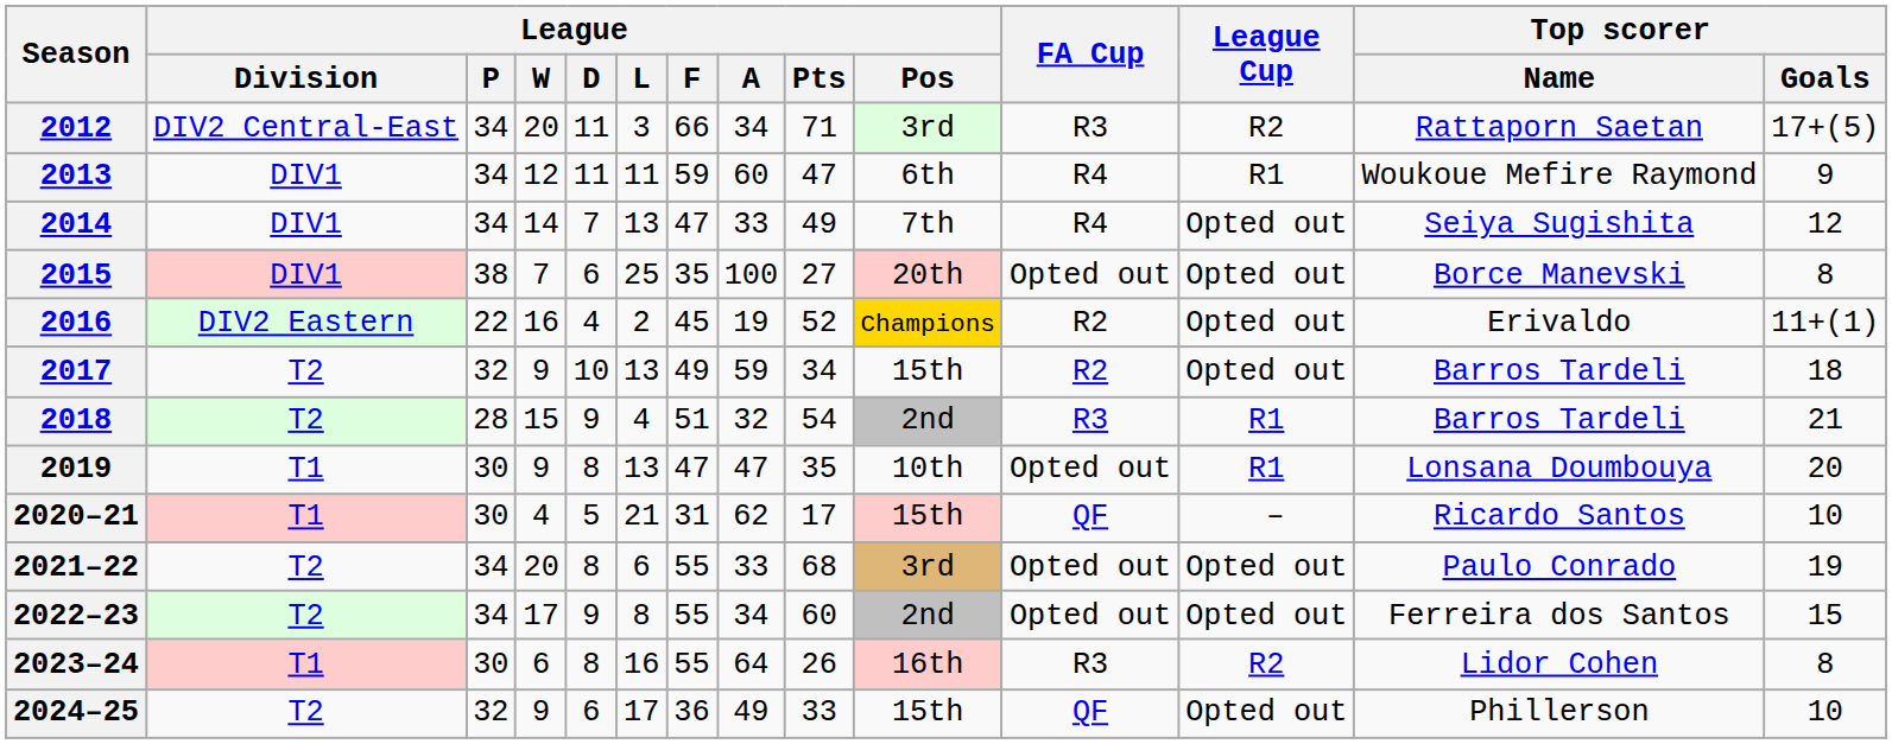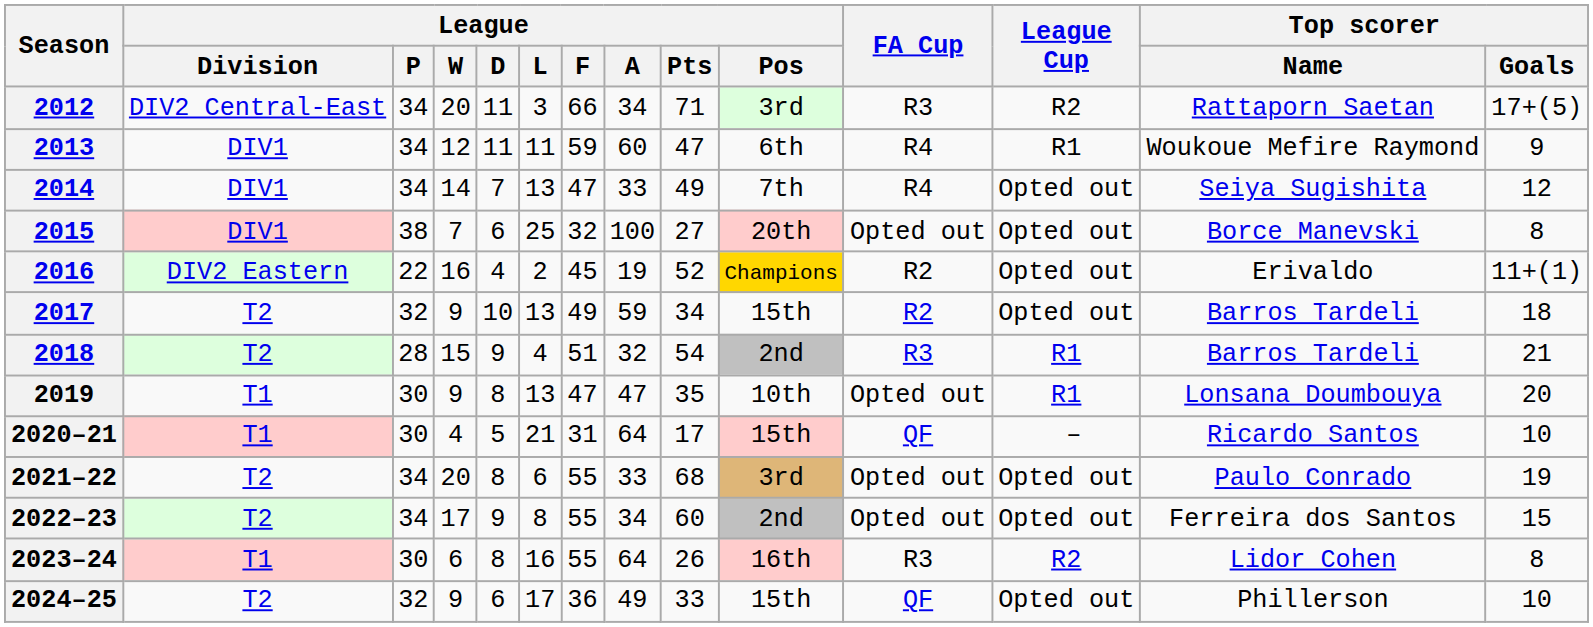2015 | League / F: 35 -> 32
2020–21 | League / A: 62 -> 64
